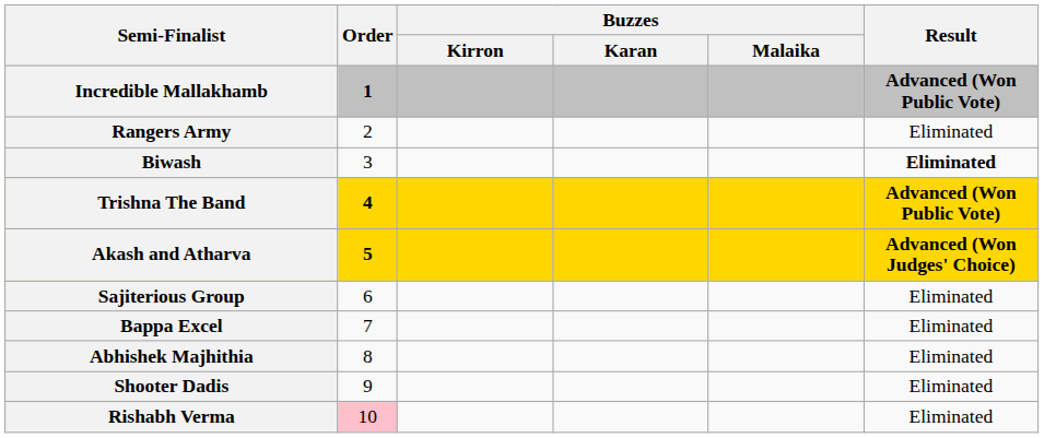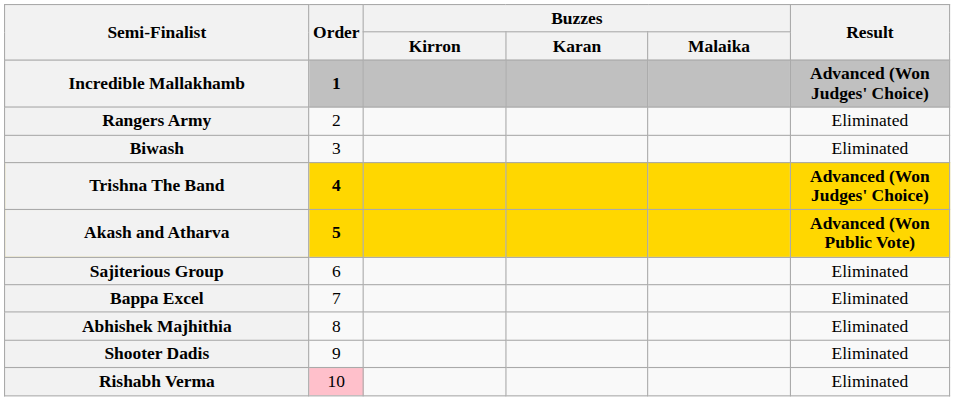Incredible Mallakhamb | Result: Advanced (Won Public Vote) -> Advanced (Won Judges' Choice)
Biwash | Result: bold -> normal
Trishna The Band | Result: Advanced (Won Public Vote) -> Advanced (Won Judges' Choice)
Akash and Atharva | Result: Advanced (Won Judges' Choice) -> Advanced (Won Public Vote)
